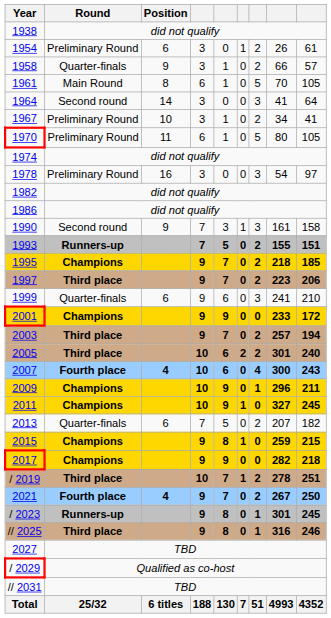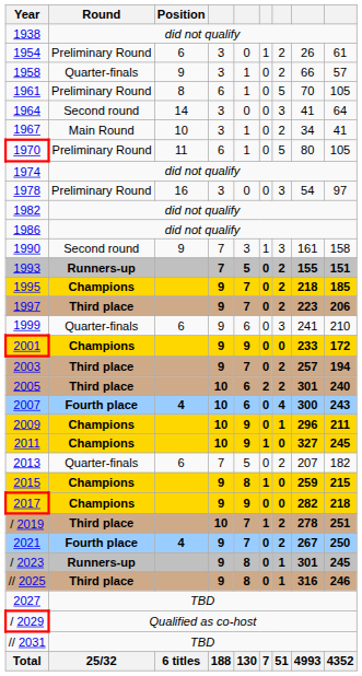1961 | Round: Main Round -> Preliminary Round
1967 | Round: Preliminary Round -> Main Round
